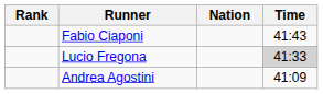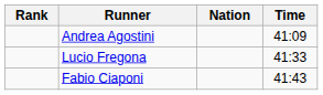rows swapped: Andrea Agostini <-> Fabio Ciaponi
Lucio Fregona | Time: lightgrey background -> no background
